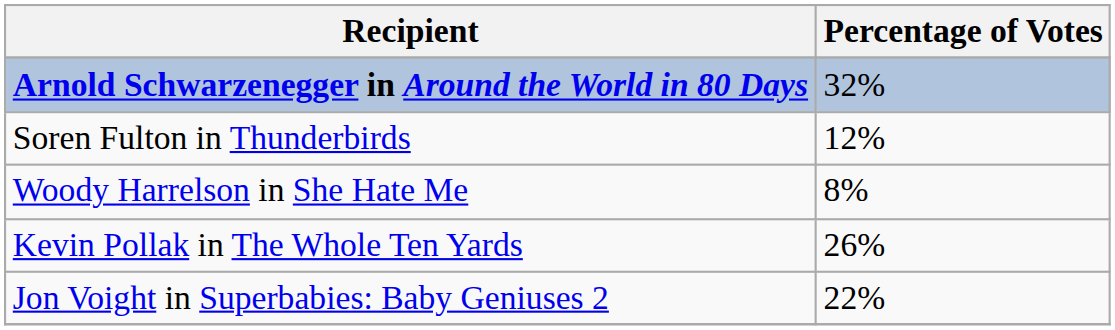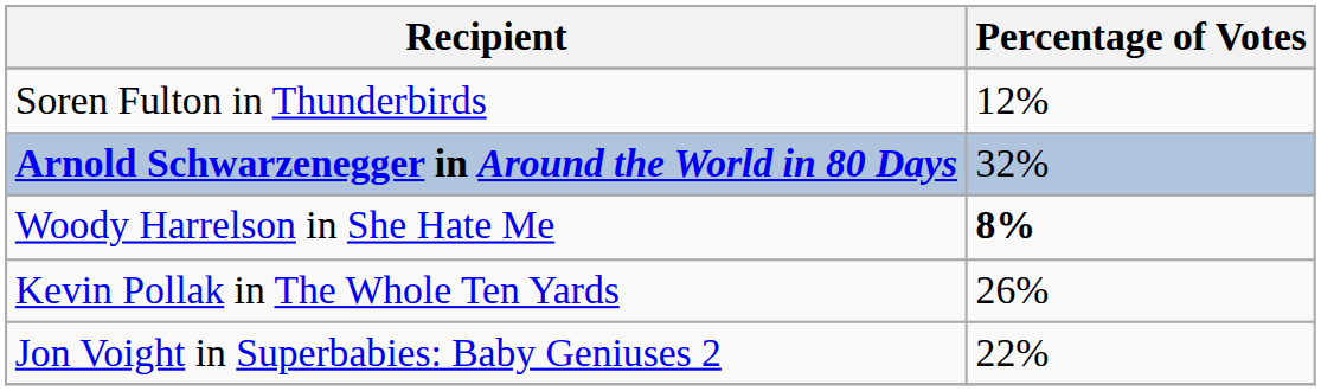rows swapped: Arnold Schwarzenegger in Around the World in 80 Days <-> Soren Fulton in Thunderbirds
Woody Harrelson in She Hate Me | Percentage of Votes: normal -> bold
